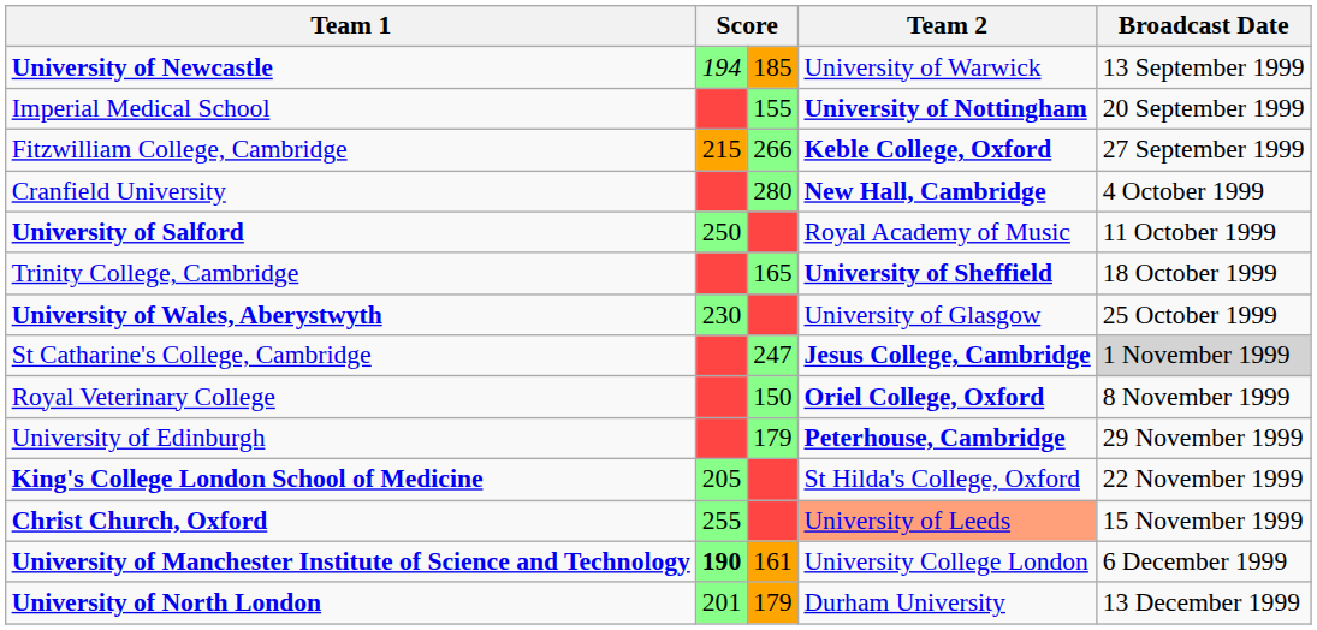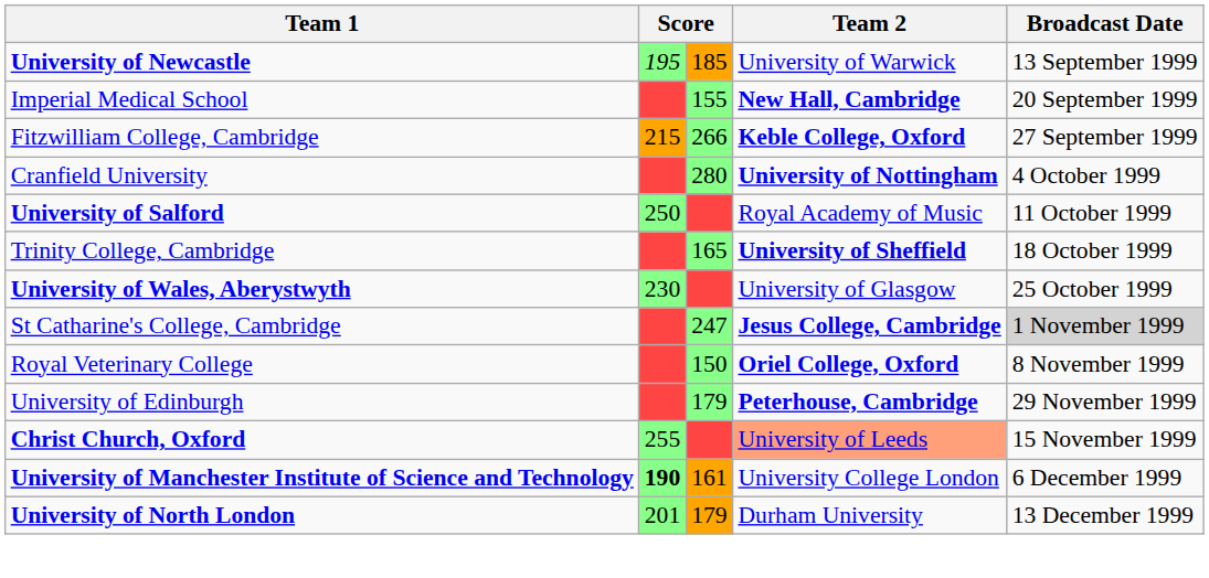University of Newcastle | column 2: 194 -> 195
Imperial Medical School | Team 2: University of Nottingham -> New Hall, Cambridge
Cranfield University | Team 2: New Hall, Cambridge -> University of Nottingham
- row: King's College London School of Medicine | 205 | St Hilda's College, Oxford | 22 November 1999
